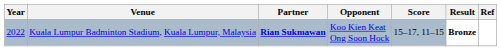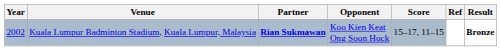columns swapped: Result <-> Ref
Kuala Lumpur Badminton Stadium, Kuala Lumpur, Malaysia | Year: 2022 -> 2002
